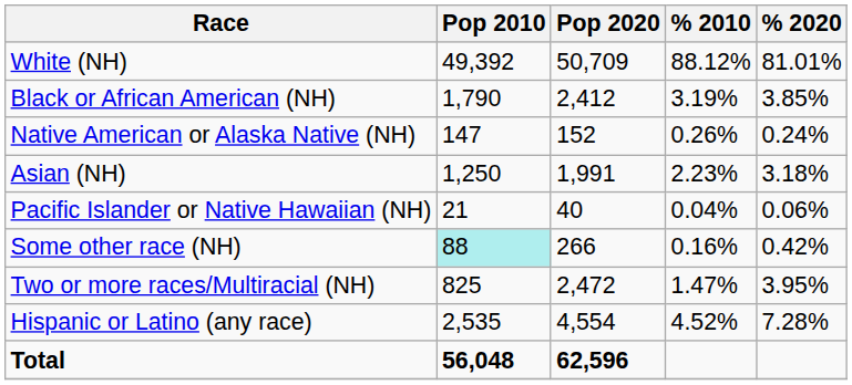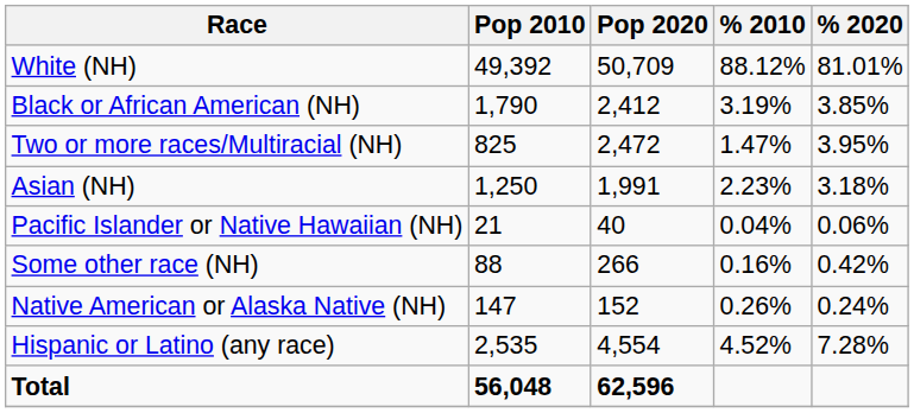rows swapped: Native American or Alaska Native (NH) <-> Two or more races/Multiracial (NH)
Some other race (NH) | Pop 2010: paleturquoise background -> no background
